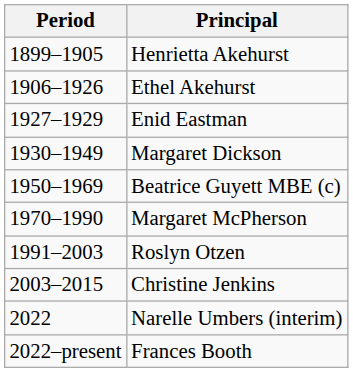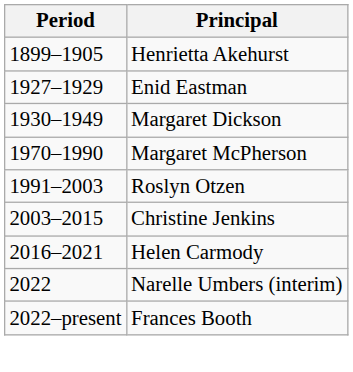- row: 1906–1926 | Ethel Akehurst
- row: 1950–1969 | Beatrice Guyett MBE (c)
+ row: 2016–2021 | Helen Carmody
